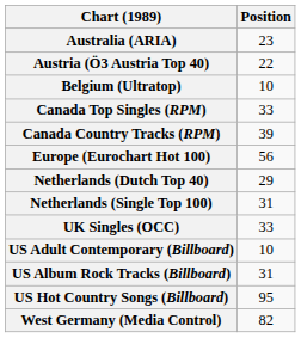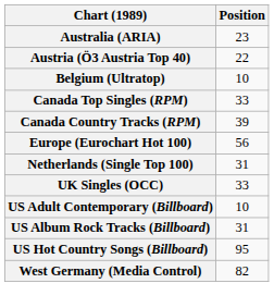- row: Netherlands (Dutch Top 40) | 29
